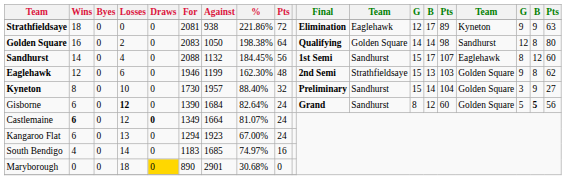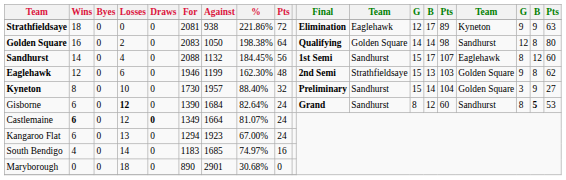Gisborne | column 16: Golden Square -> Sandhurst
Gisborne | column 17: 5 -> 8
Gisborne | column 19: 56 -> 53
Maryborough | Draws: gold background -> no background
